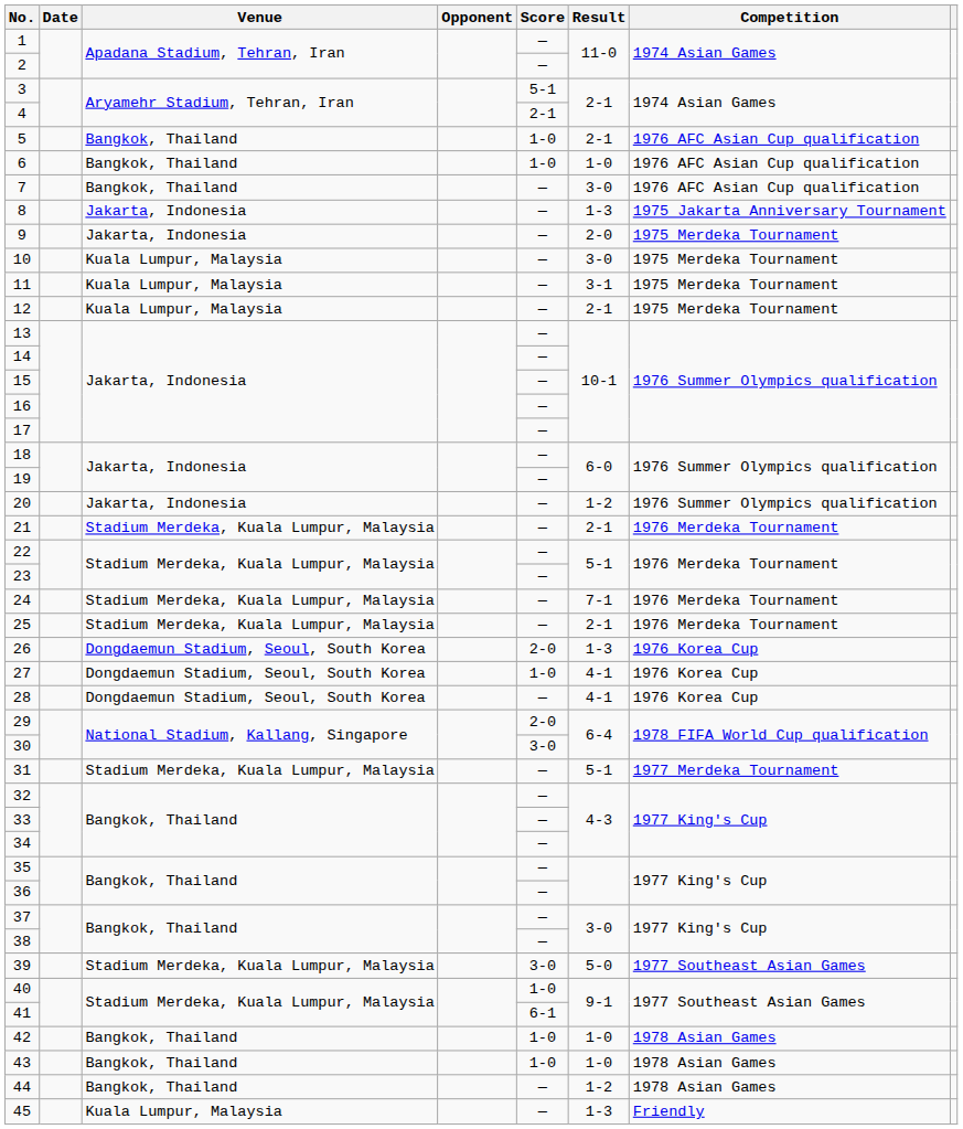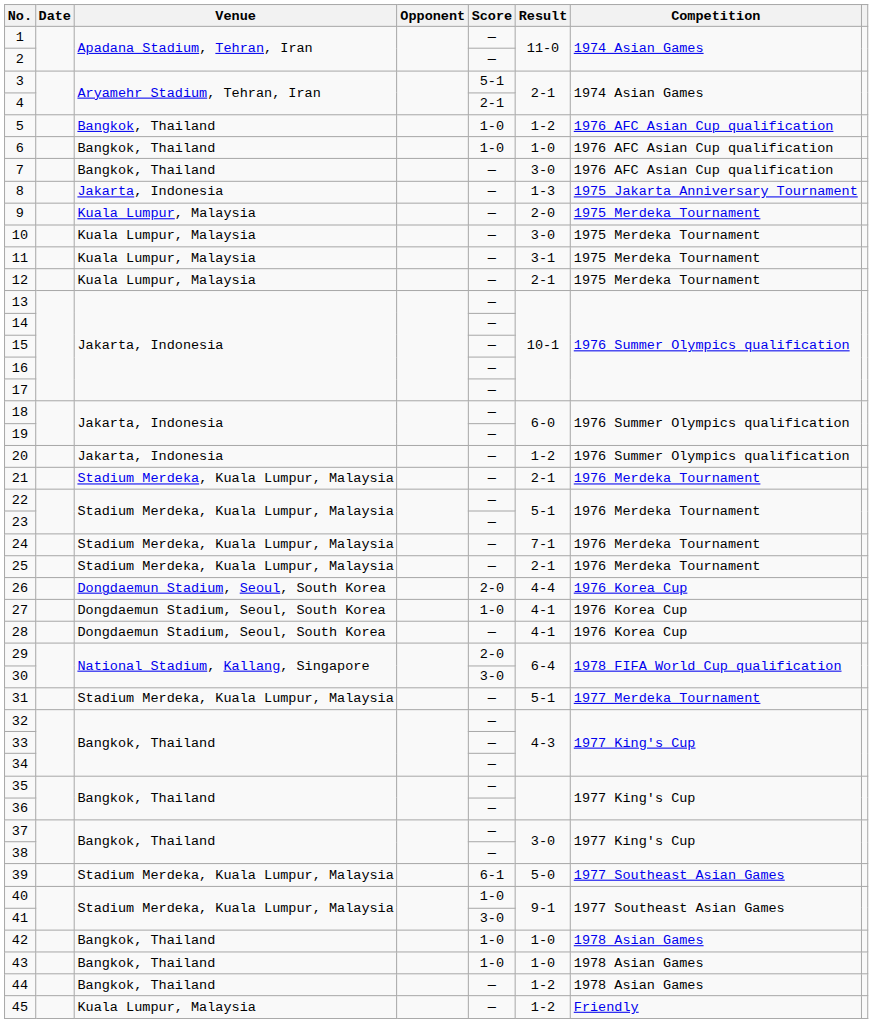5 | Result: 2-1 -> 1-2
9 | Venue: Jakarta, Indonesia -> Kuala Lumpur, Malaysia
26 | Result: 1-3 -> 4-4
39 | Score: 3-0 -> 6-1
41 | Score: 6-1 -> 3-0
45 | Result: 1-3 -> 1-2
